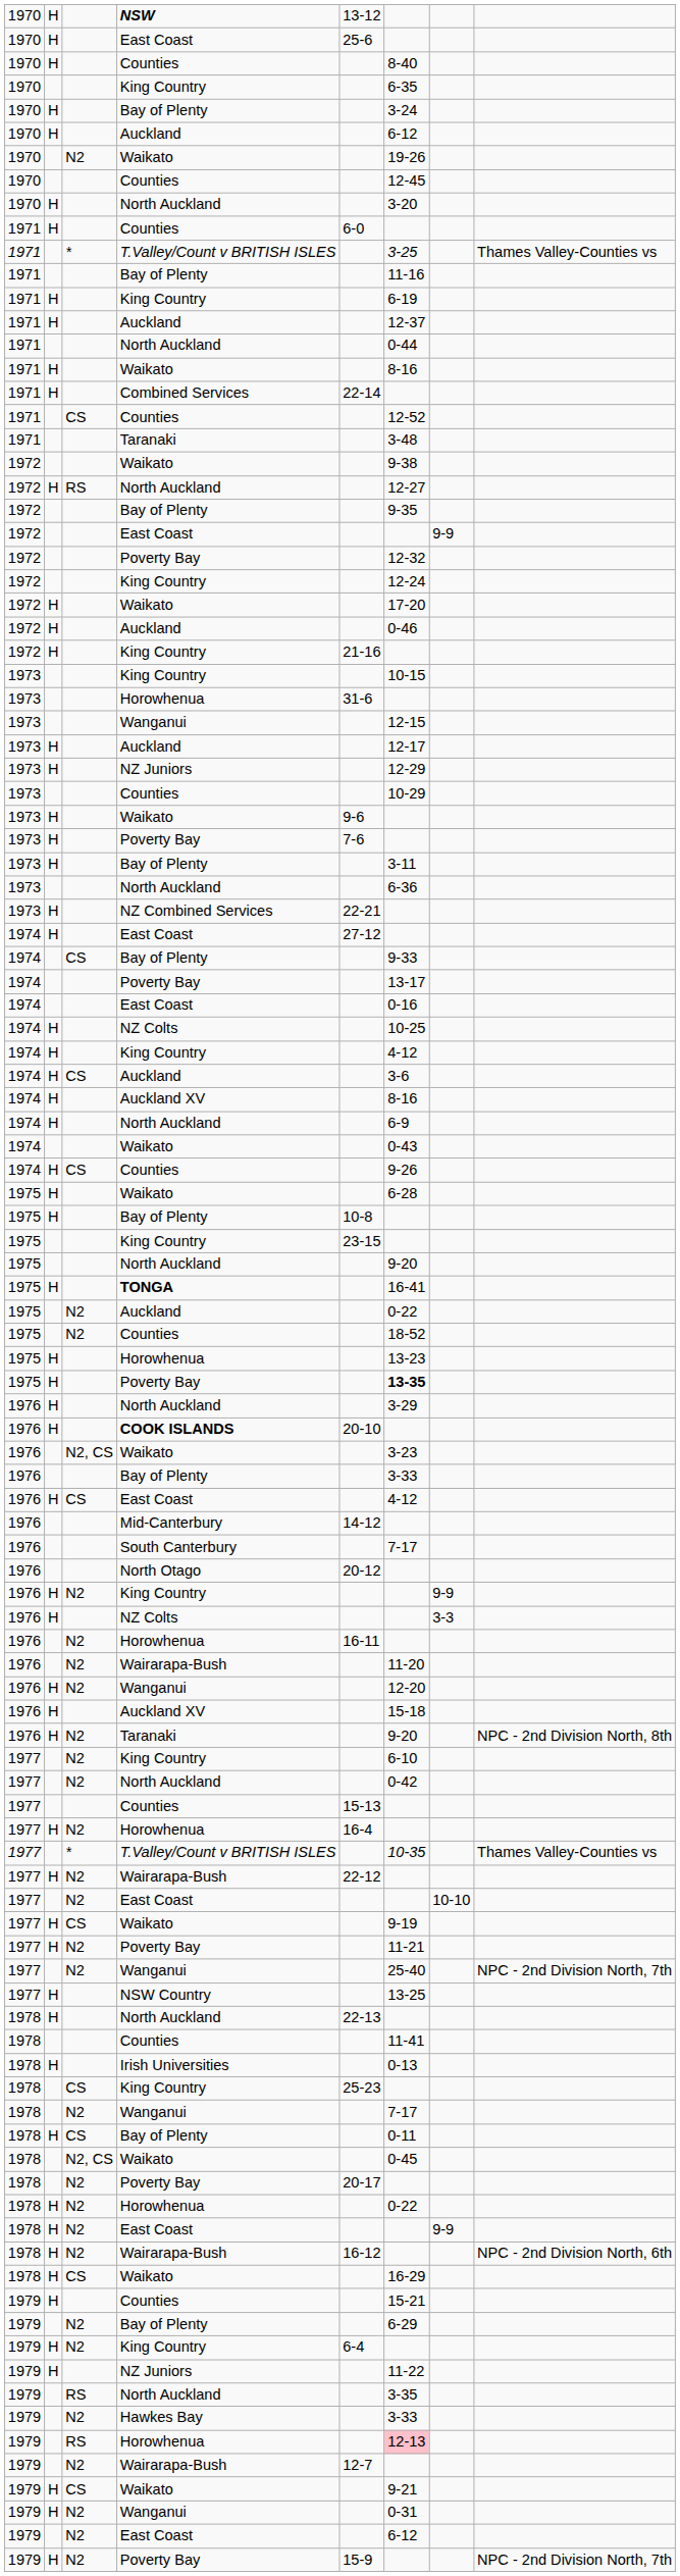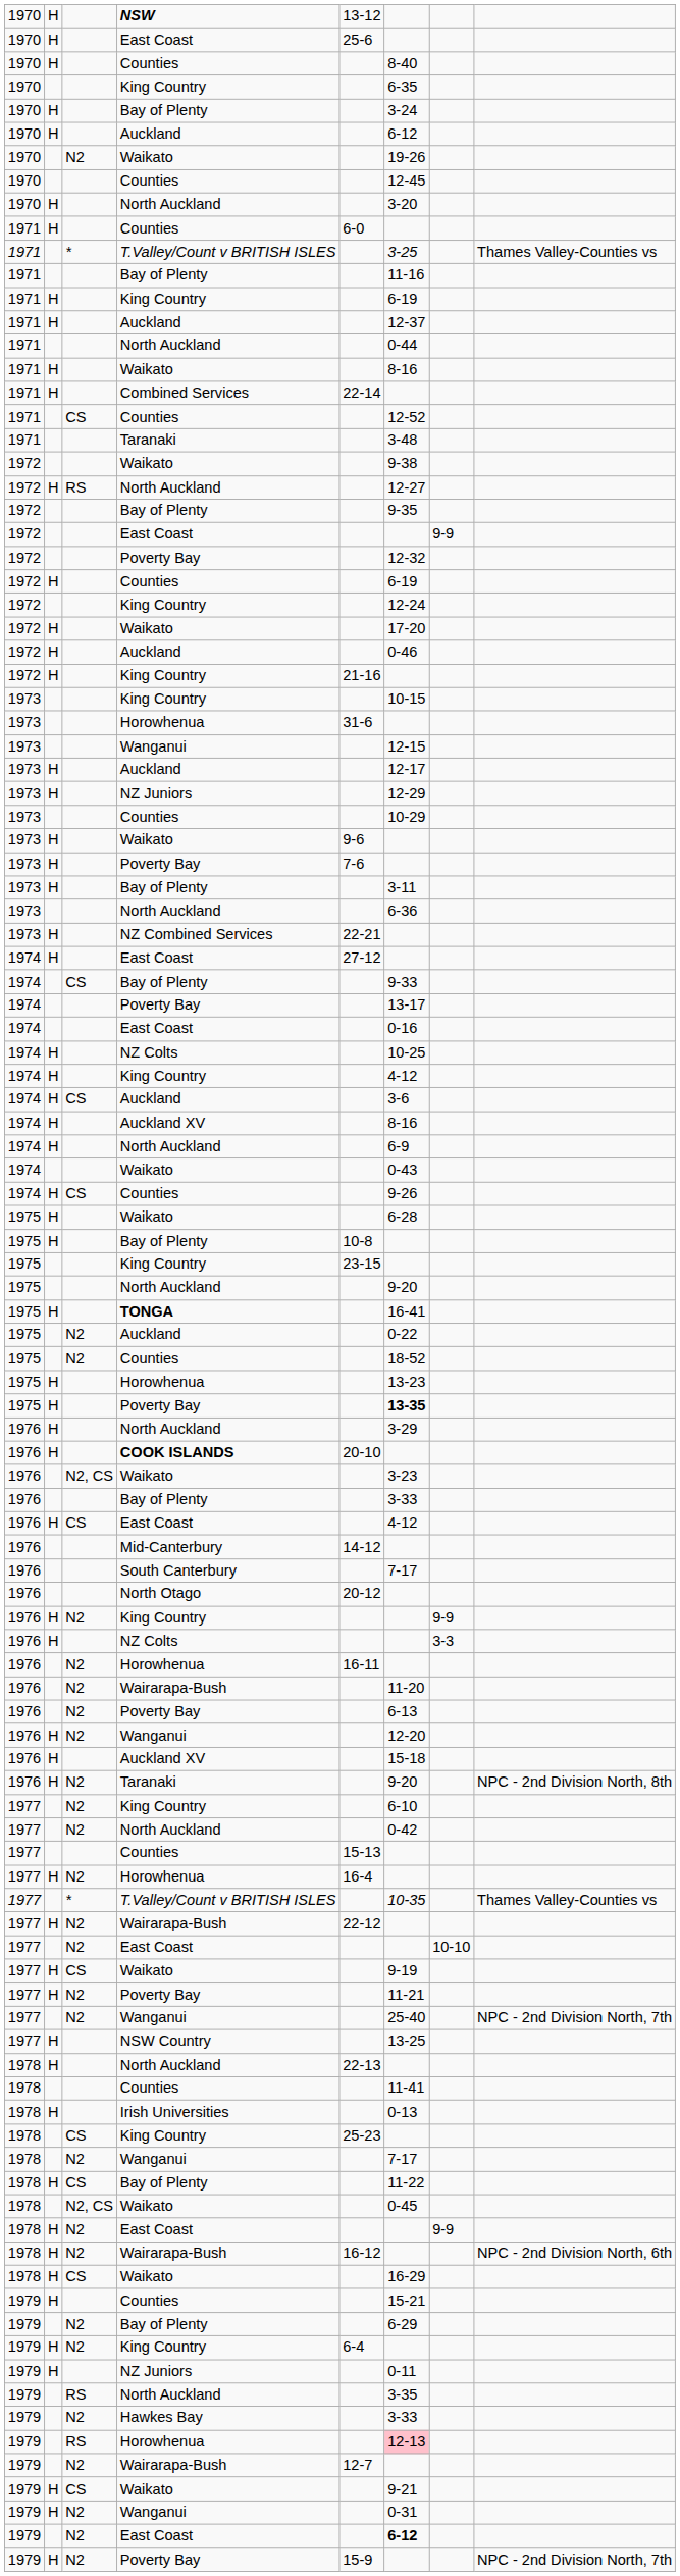+ row: 1972 | H | Counties | 6-19
+ row: 1976 | N2 | Poverty Bay | 6-13
1978 / Bay of Plenty | column 6: 0-11 -> 11-22
- row: 1978 | N2 | Poverty Bay | 20-17
- row: 1978 | H | N2 | Horowhenua | 0-22
1979 / NZ Juniors | column 6: 11-22 -> 0-11
1979 / East Coast | column 6: normal -> bold
